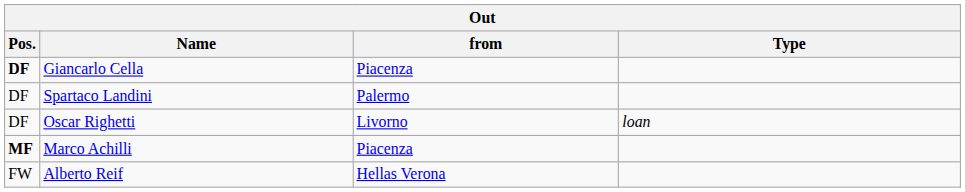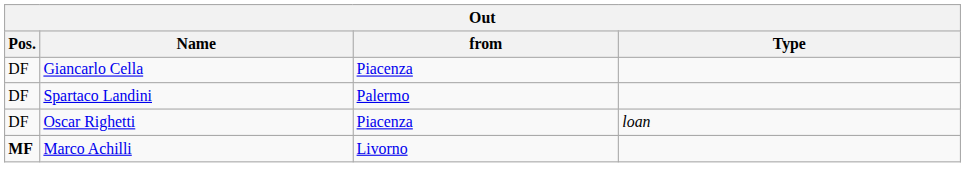Giancarlo Cella | Pos.: bold -> normal
Oscar Righetti | from: Livorno -> Piacenza
Marco Achilli | from: Piacenza -> Livorno
- row: FW | Alberto Reif | Hellas Verona
